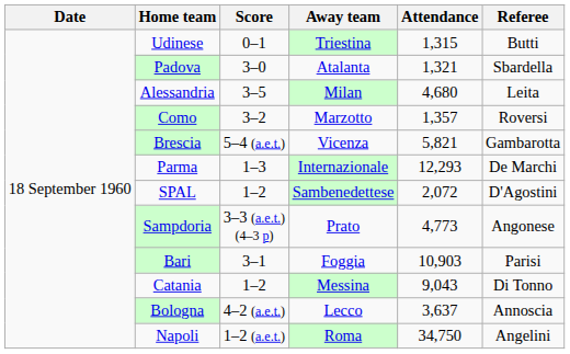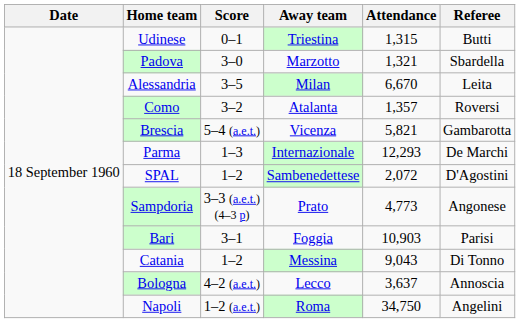Padova | Away team: Atalanta -> Marzotto
Alessandria | Attendance: 4,680 -> 6,670
Como | Away team: Marzotto -> Atalanta
